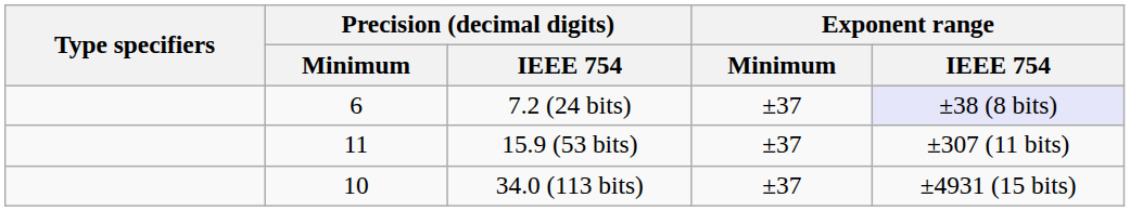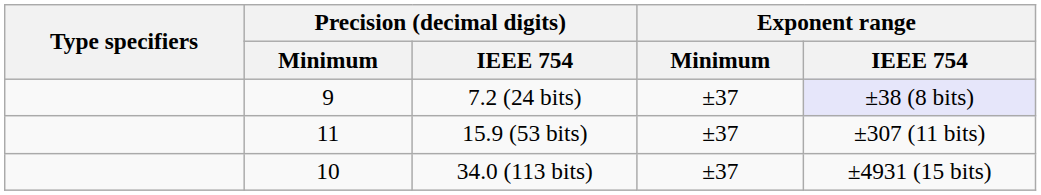7.2 (24 bits) | Precision (decimal digits) / Minimum: 6 -> 9
